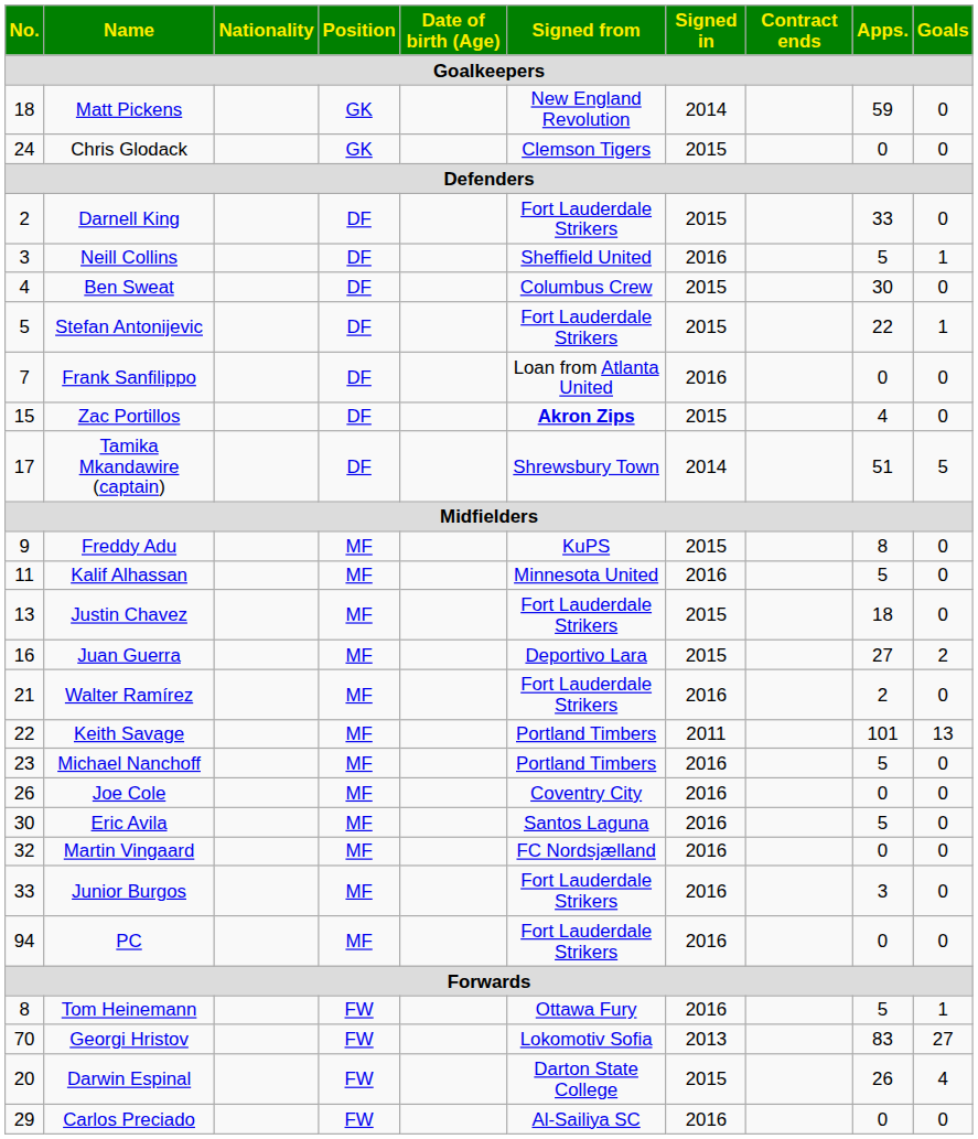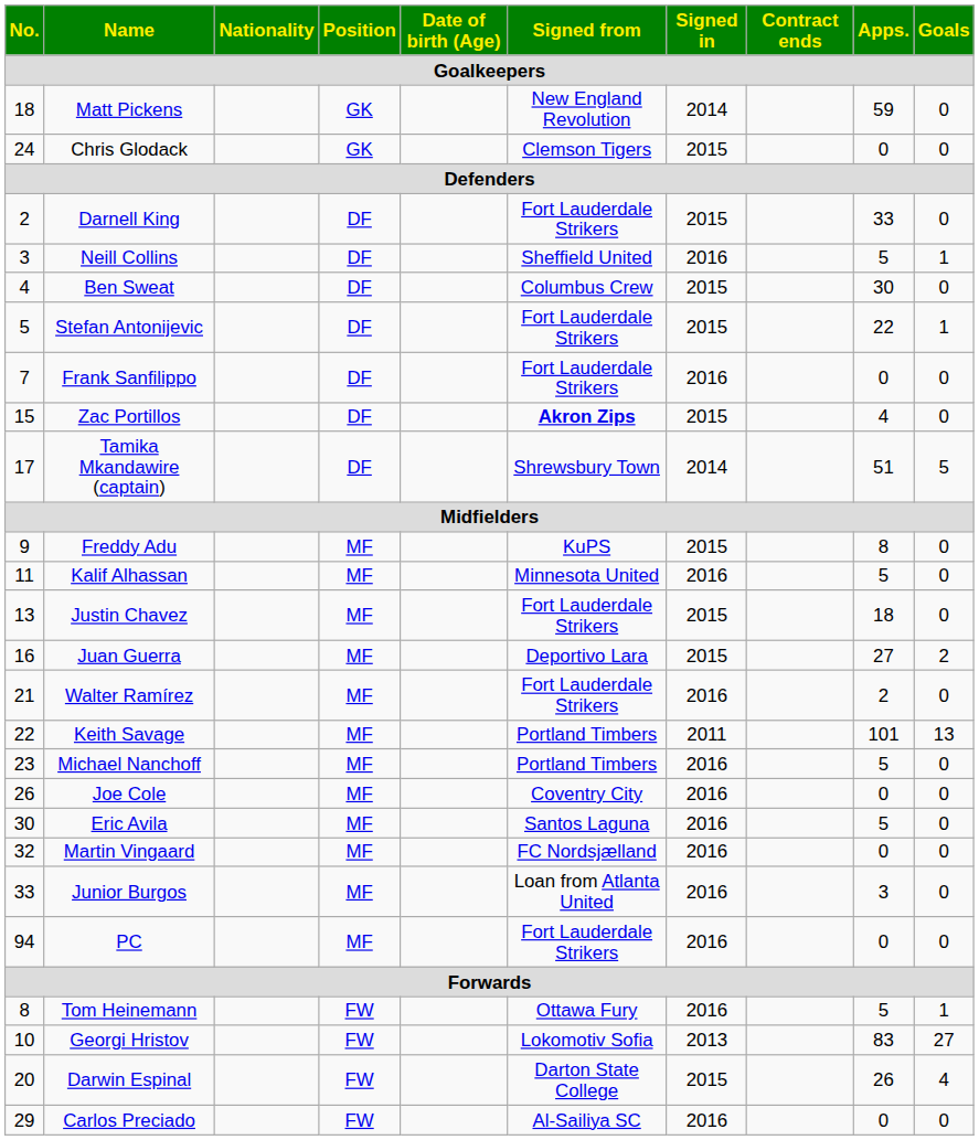Frank Sanfilippo | Signed from: Loan from Atlanta United -> Fort Lauderdale Strikers
Junior Burgos | Signed from: Fort Lauderdale Strikers -> Loan from Atlanta United
Georgi Hristov | No.: 70 -> 10
